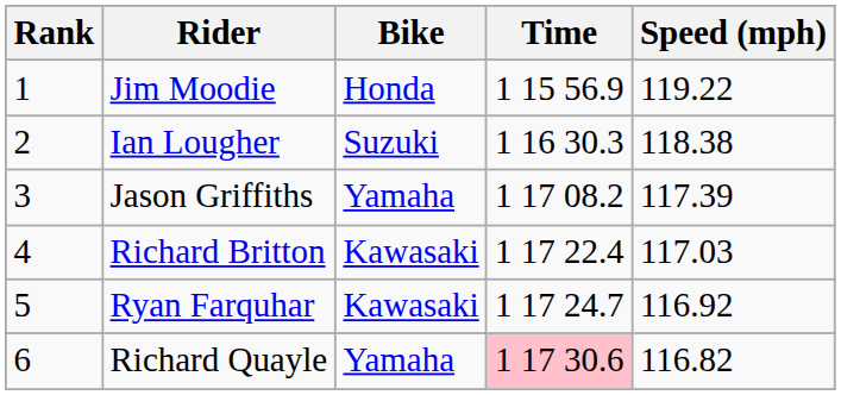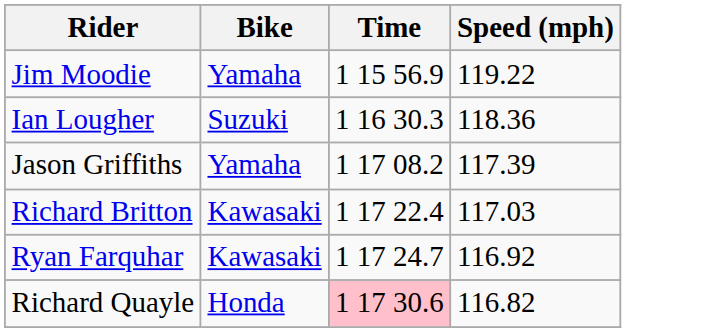- column: Rank | 1 | 2 | 3 | 4 | 5 | 6
Jim Moodie | Bike: Honda -> Yamaha
Ian Lougher | Speed (mph): 118.38 -> 118.36
Richard Quayle | Bike: Yamaha -> Honda
